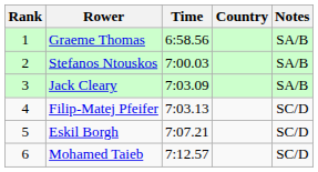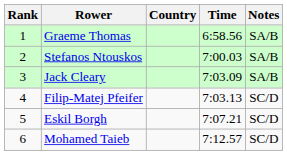columns swapped: Country <-> Time
